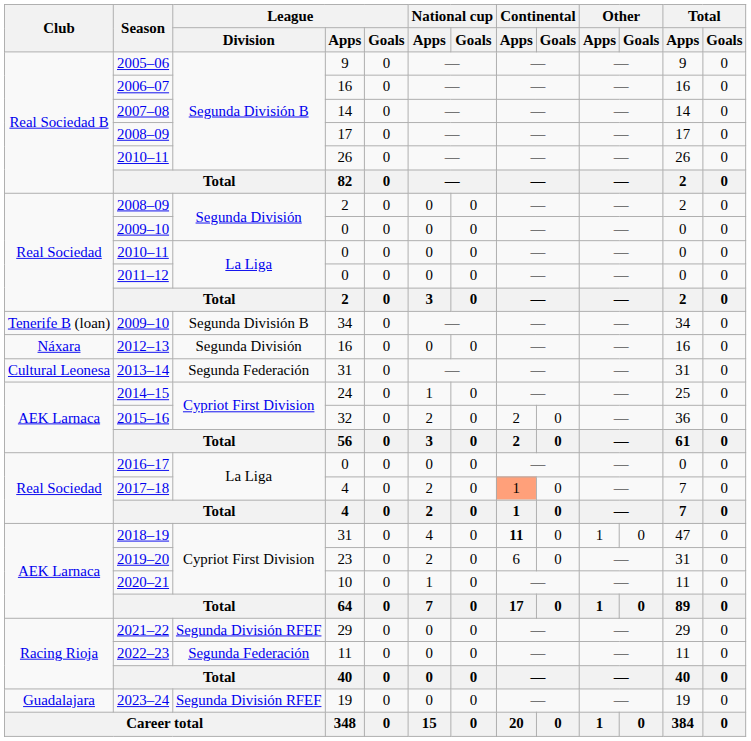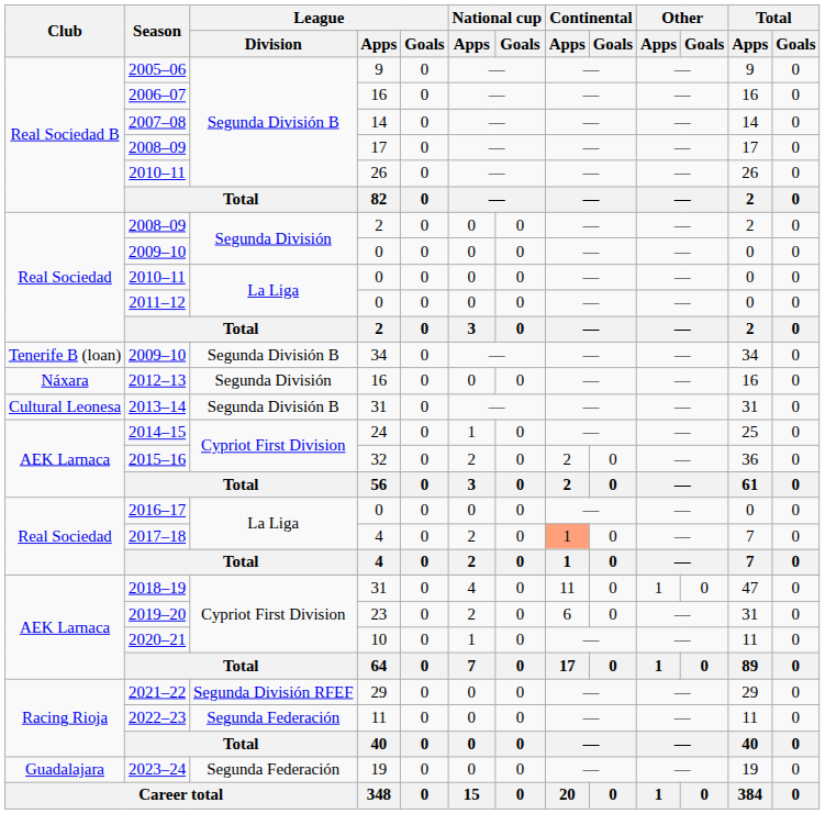2013–14 | League / Division: Segunda Federación -> Segunda División B
2018–19 | Continental / Apps: bold -> normal
2023–24 | League / Division: Segunda División RFEF -> Segunda Federación
